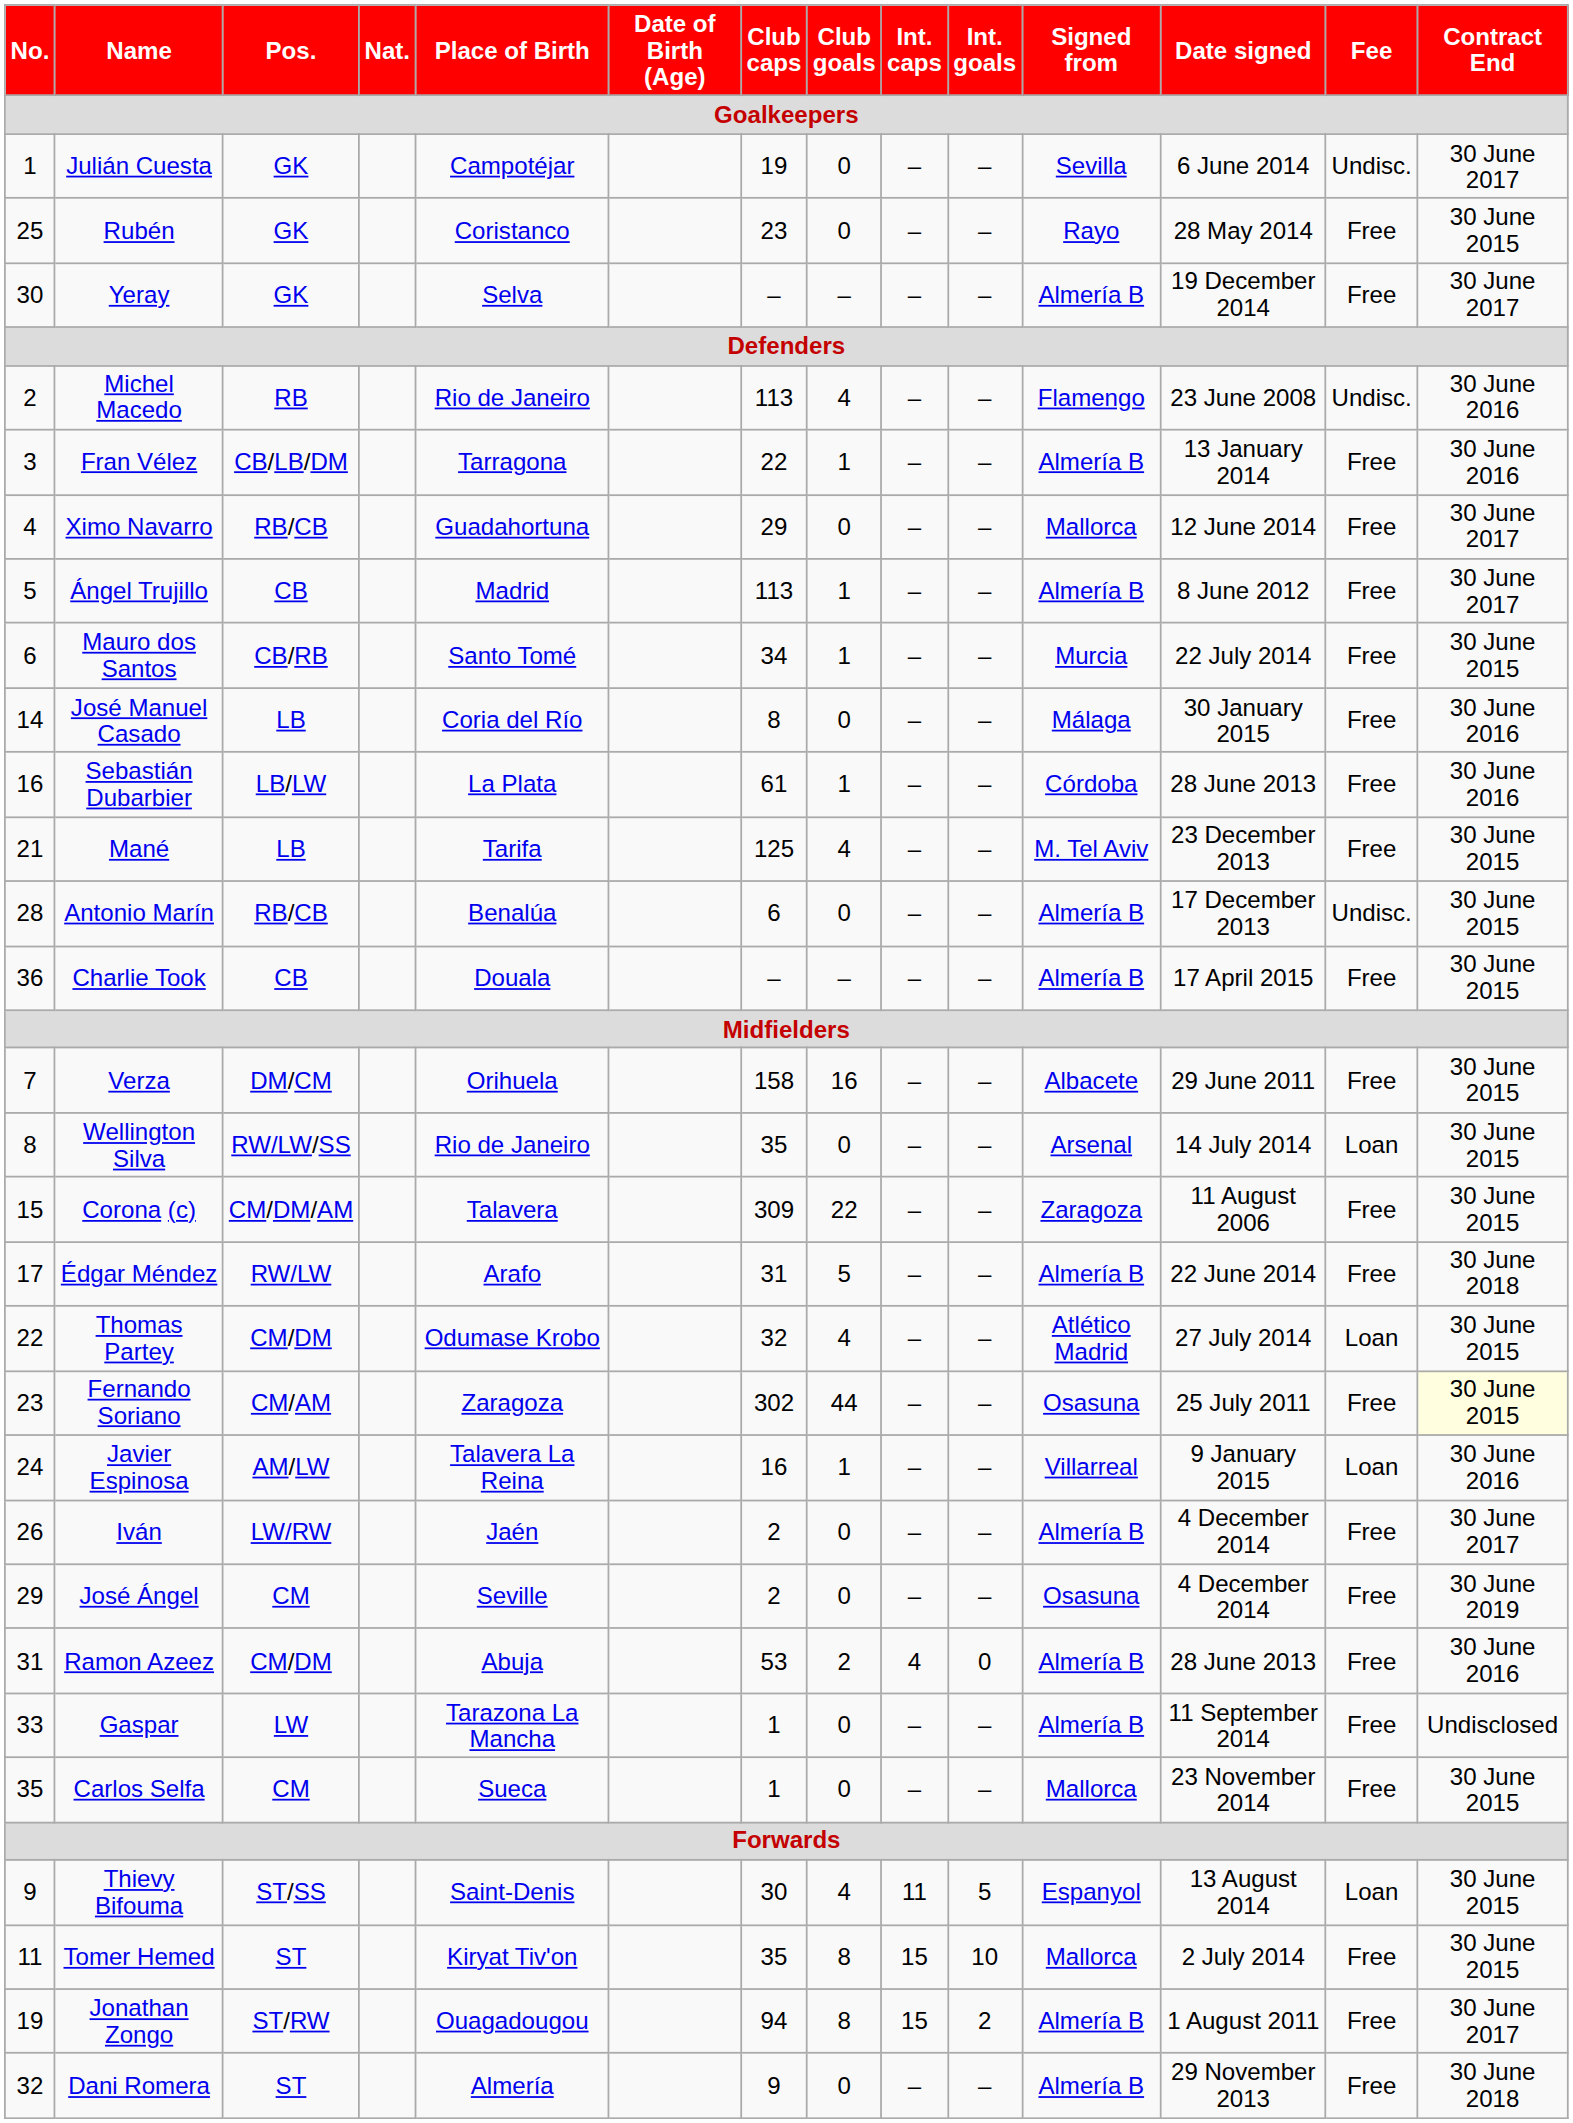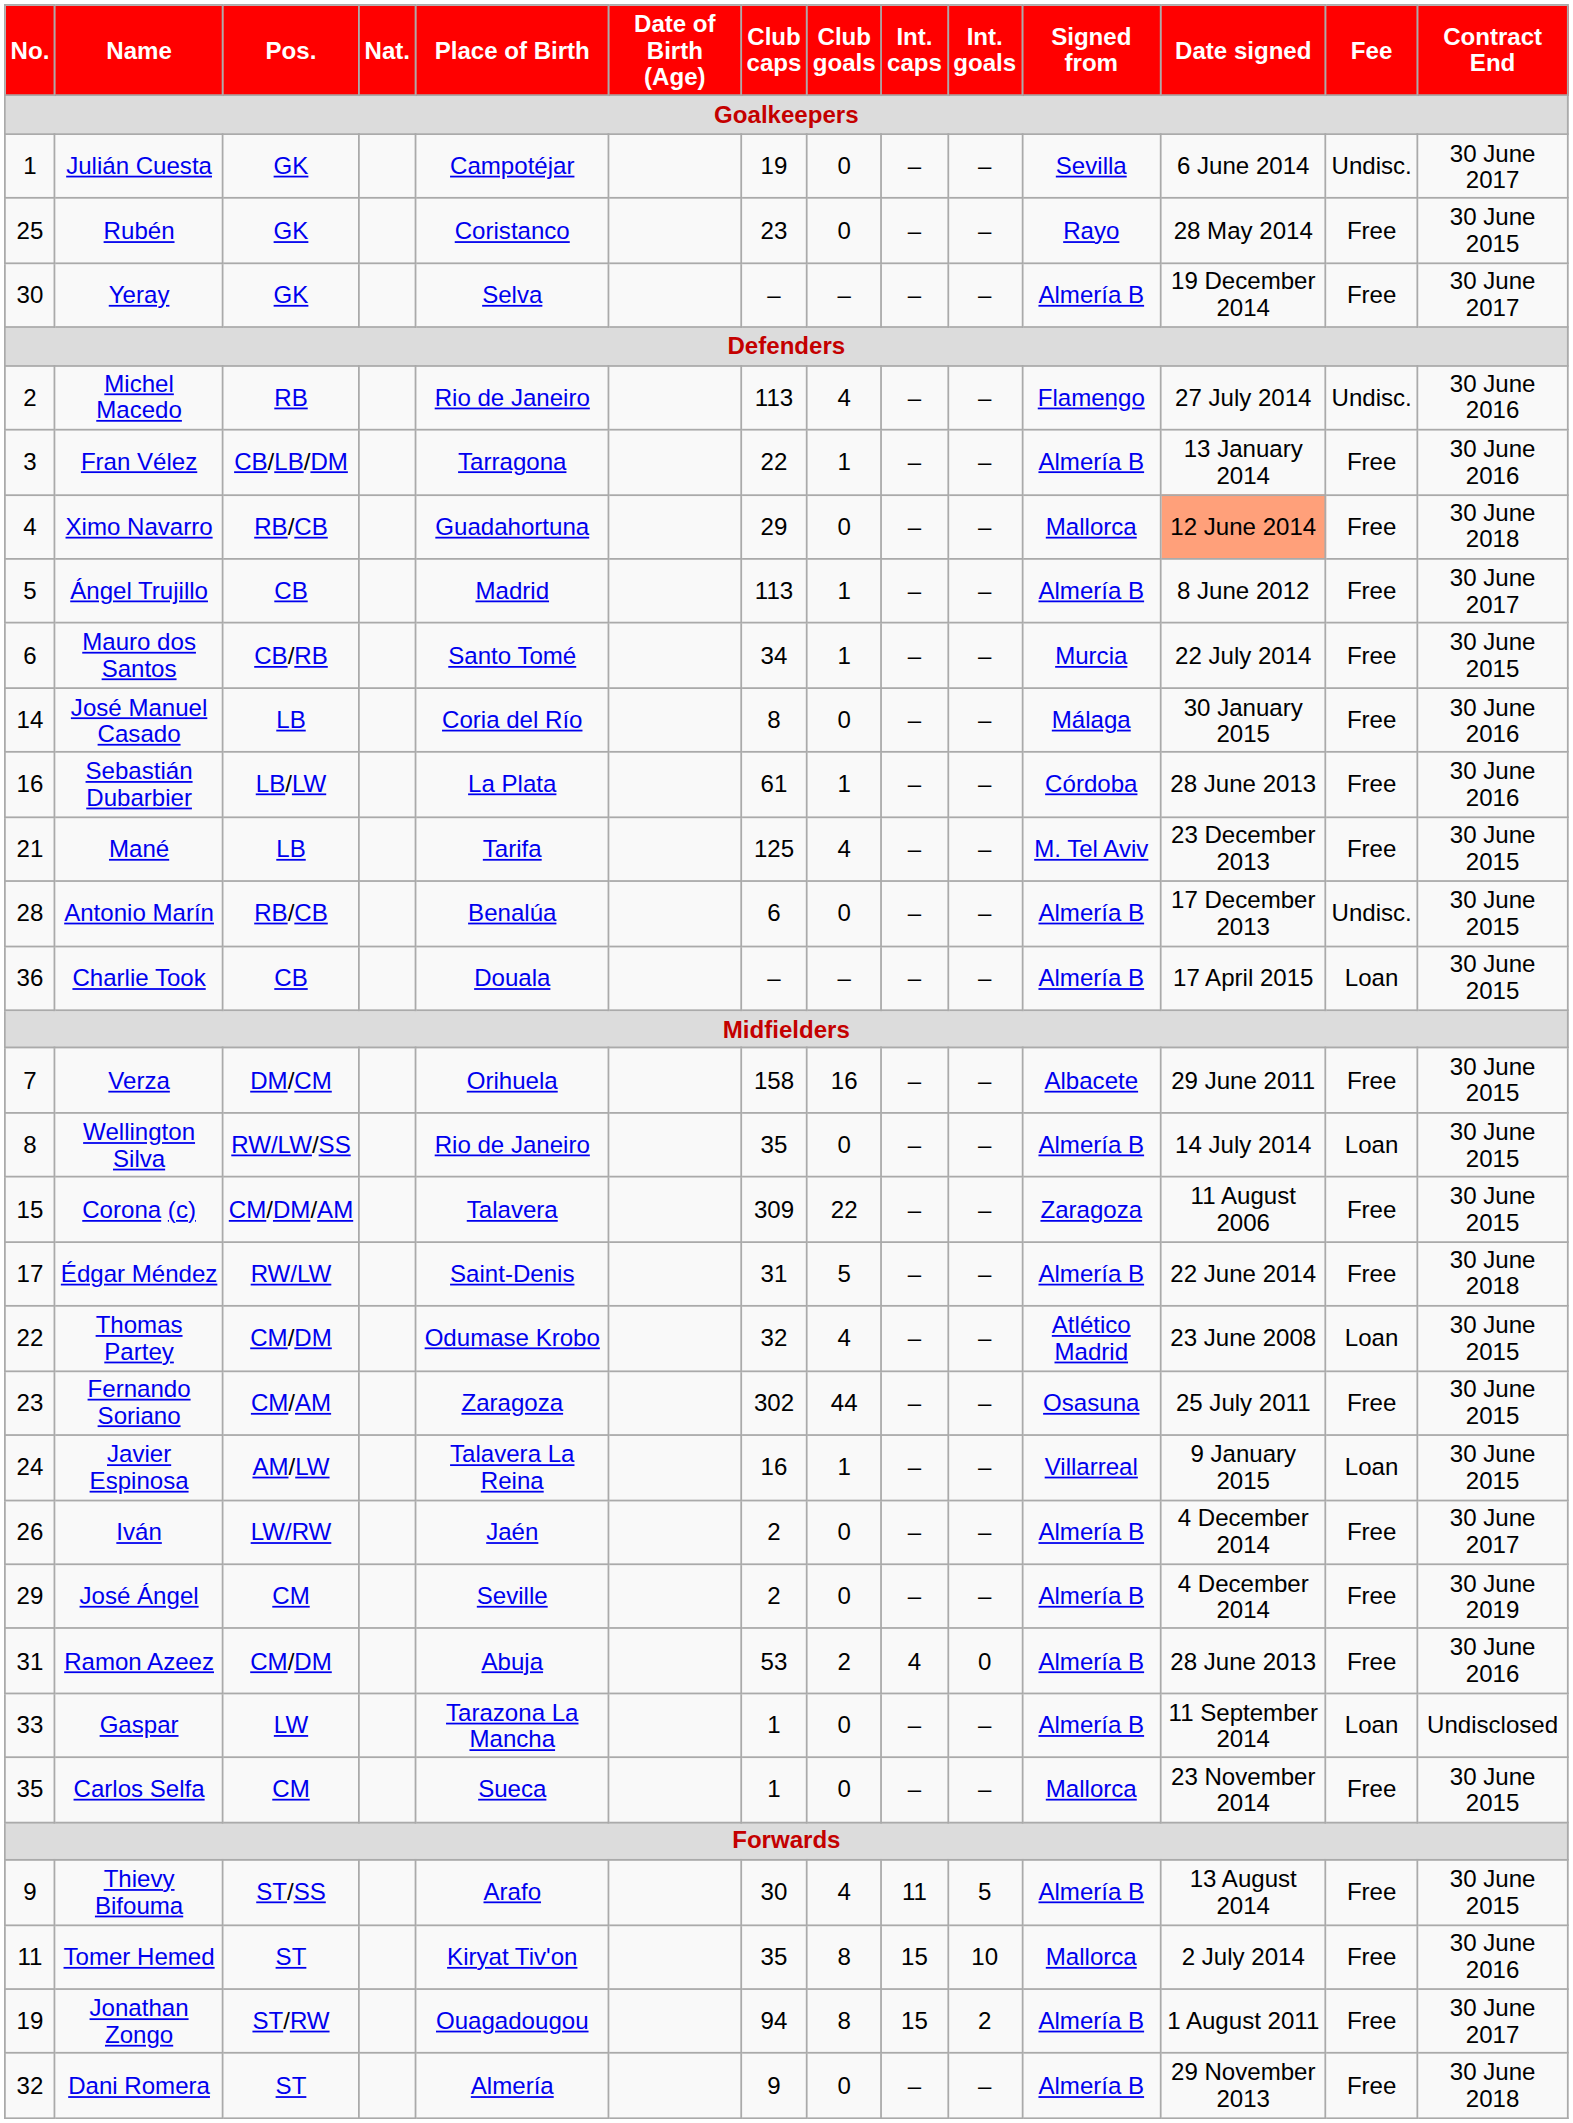Michel Macedo | Date signed: 23 June 2008 -> 27 July 2014
Ximo Navarro | Date signed: no background -> lightsalmon background
Ximo Navarro | Contract End: 30 June 2017 -> 30 June 2018
Charlie Took | Fee: Free -> Loan
Wellington Silva | Signed from: Arsenal -> Almería B
Édgar Méndez | Place of Birth: Arafo -> Saint-Denis
Thomas Partey | Date signed: 27 July 2014 -> 23 June 2008
Fernando Soriano | Contract End: lightyellow background -> no background
Javier Espinosa | Contract End: 30 June 2016 -> 30 June 2015
José Ángel | Signed from: Osasuna -> Almería B
Gaspar | Fee: Free -> Loan
Thievy Bifouma | Place of Birth: Saint-Denis -> Arafo
Thievy Bifouma | Signed from: Espanyol -> Almería B
Thievy Bifouma | Fee: Loan -> Free
Tomer Hemed | Contract End: 30 June 2015 -> 30 June 2016
